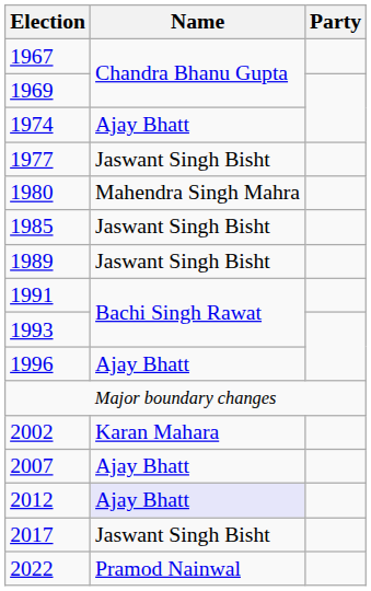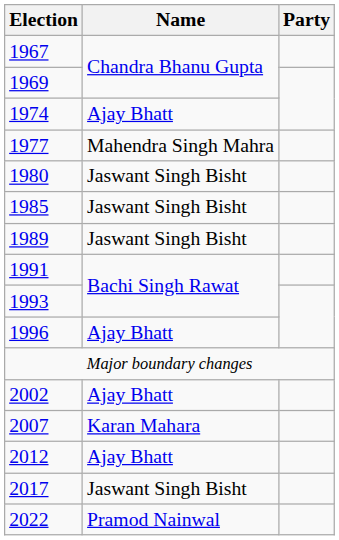1977 | Name: Jaswant Singh Bisht -> Mahendra Singh Mahra
1980 | Name: Mahendra Singh Mahra -> Jaswant Singh Bisht
2002 | Name: Karan Mahara -> Ajay Bhatt
2007 | Name: Ajay Bhatt -> Karan Mahara
2012 | Name: lavender background -> no background
